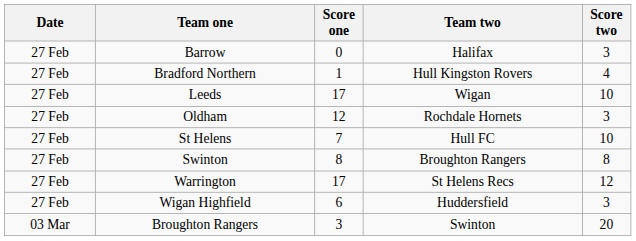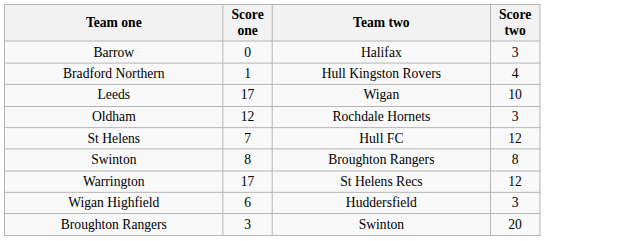- column: Date | 27 Feb | 27 Feb | 27 Feb | 27 Feb | 27 Feb | 27 Feb | 27 Feb | 27 Feb | 03 Mar
St Helens | Score two: 10 -> 12
